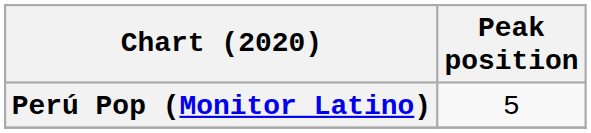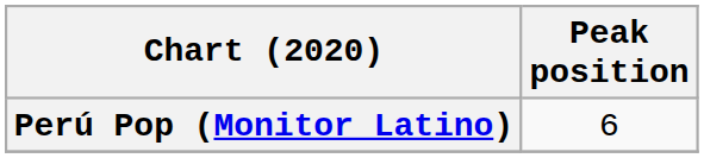Perú Pop (Monitor Latino) | Peak position: 5 -> 6
